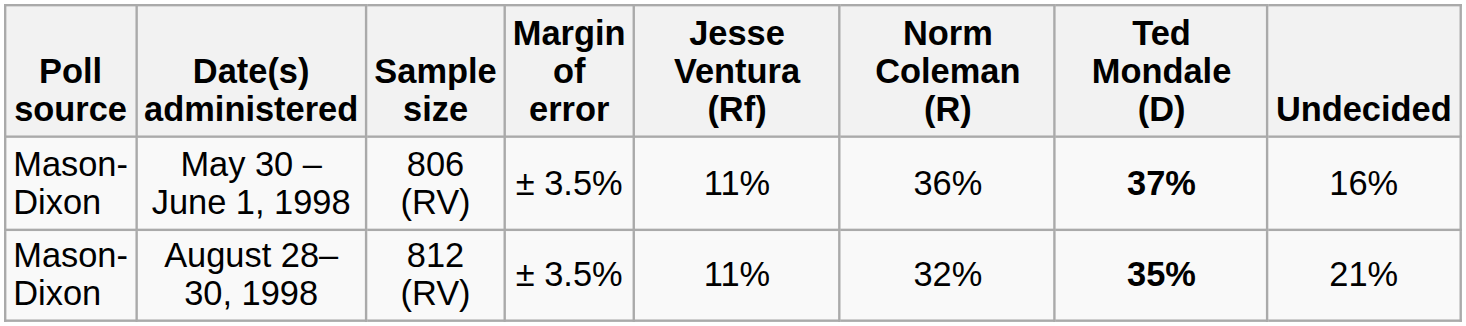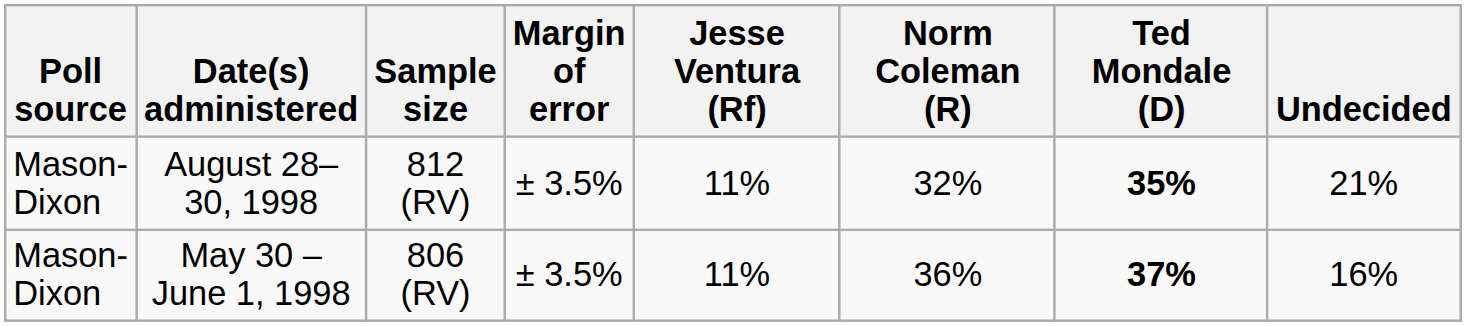rows swapped: August 28–30, 1998 <-> May 30 – June 1, 1998
